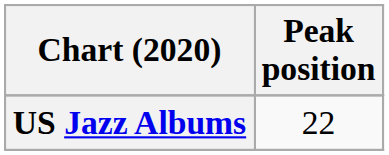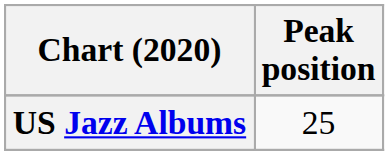US Jazz Albums | Peak position: 22 -> 25
